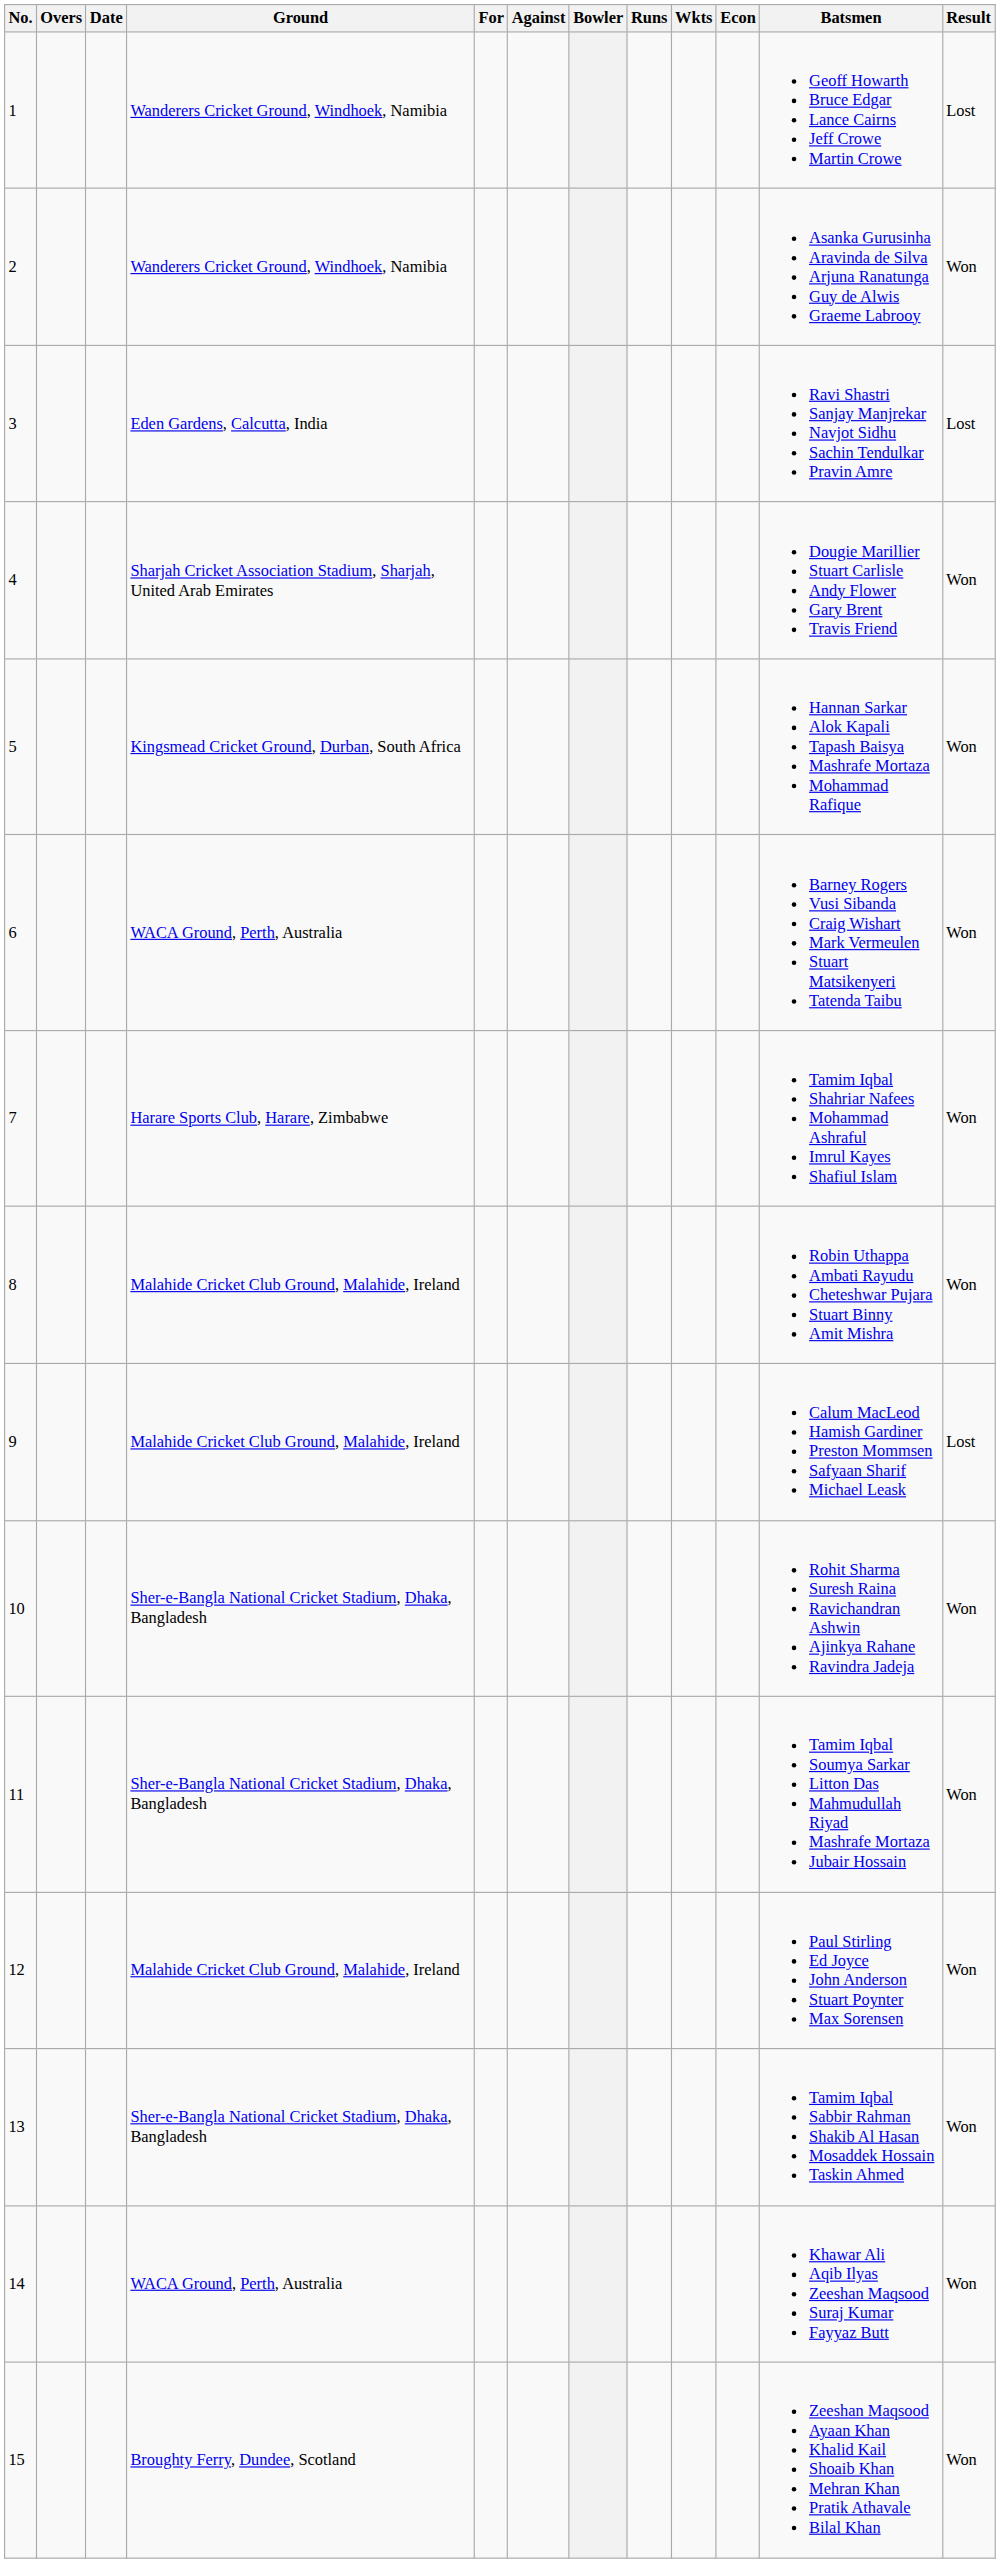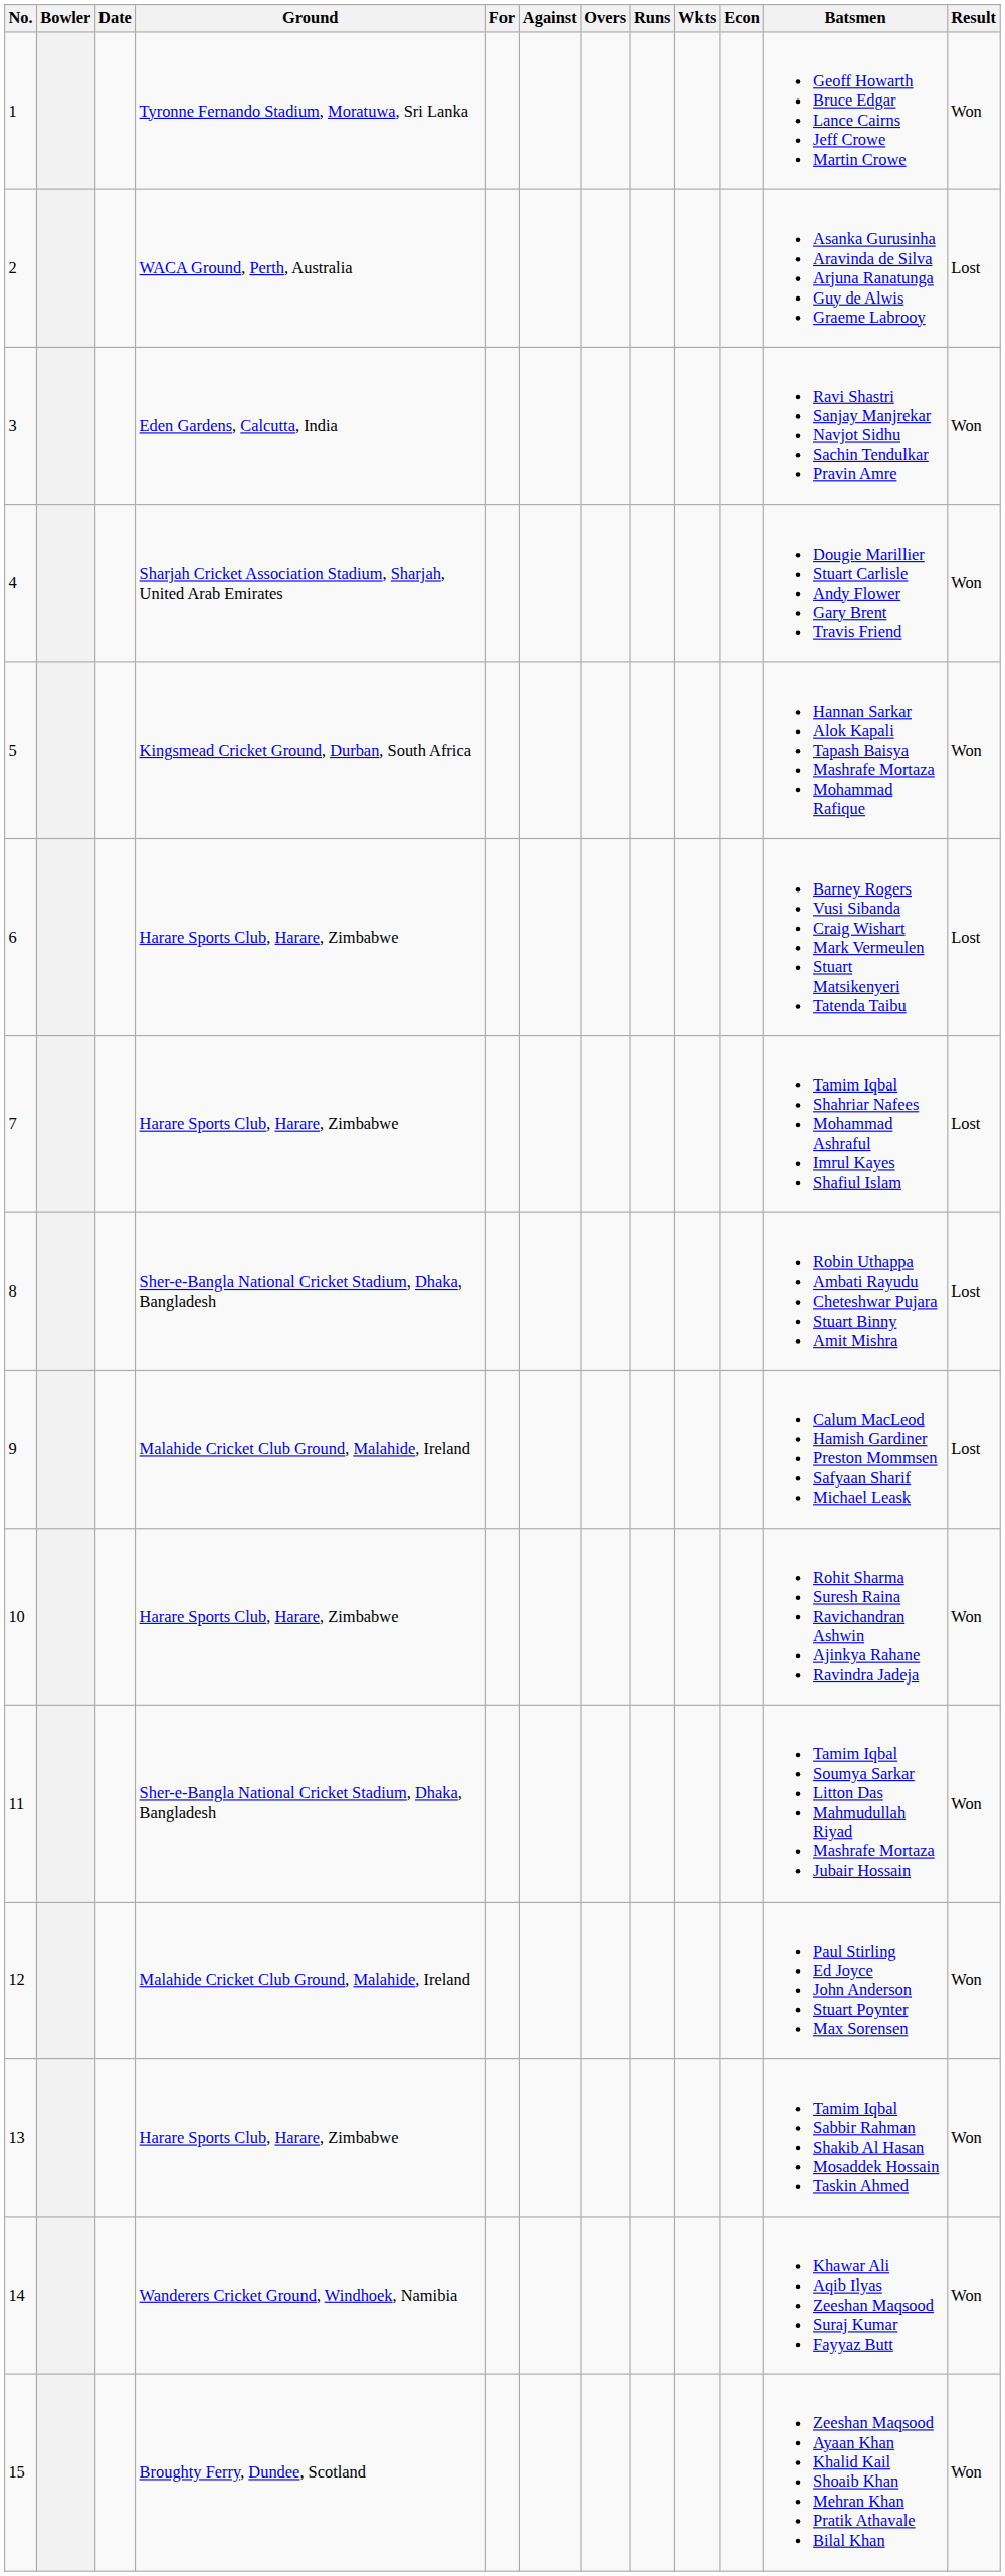columns swapped: Bowler <-> Overs
1 | Ground: Wanderers Cricket Ground, Windhoek, Namibia -> Tyronne Fernando Stadium, Moratuwa, Sri Lanka
1 | Result: Lost -> Won
2 | Ground: Wanderers Cricket Ground, Windhoek, Namibia -> WACA Ground, Perth, Australia
2 | Result: Won -> Lost
3 | Result: Lost -> Won
6 | Ground: WACA Ground, Perth, Australia -> Harare Sports Club, Harare, Zimbabwe
6 | Result: Won -> Lost
7 | Result: Won -> Lost
8 | Ground: Malahide Cricket Club Ground, Malahide, Ireland -> Sher-e-Bangla National Cricket Stadium, Dhaka, Bangladesh
8 | Result: Won -> Lost
10 | Ground: Sher-e-Bangla National Cricket Stadium, Dhaka, Bangladesh -> Harare Sports Club, Harare, Zimbabwe
13 | Ground: Sher-e-Bangla National Cricket Stadium, Dhaka, Bangladesh -> Harare Sports Club, Harare, Zimbabwe
14 | Ground: WACA Ground, Perth, Australia -> Wanderers Cricket Ground, Windhoek, Namibia
